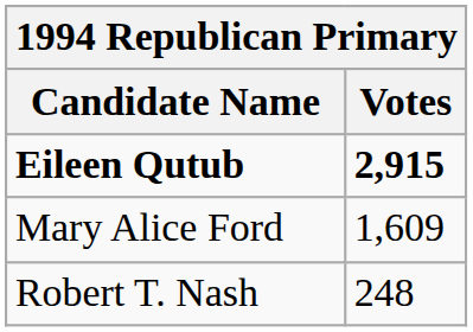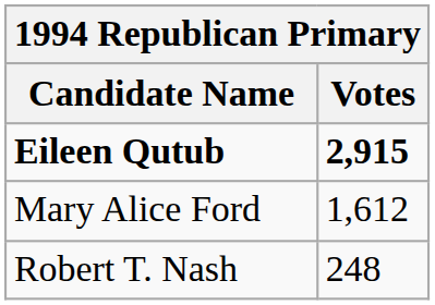Mary Alice Ford | column 2: 1,609 -> 1,612
